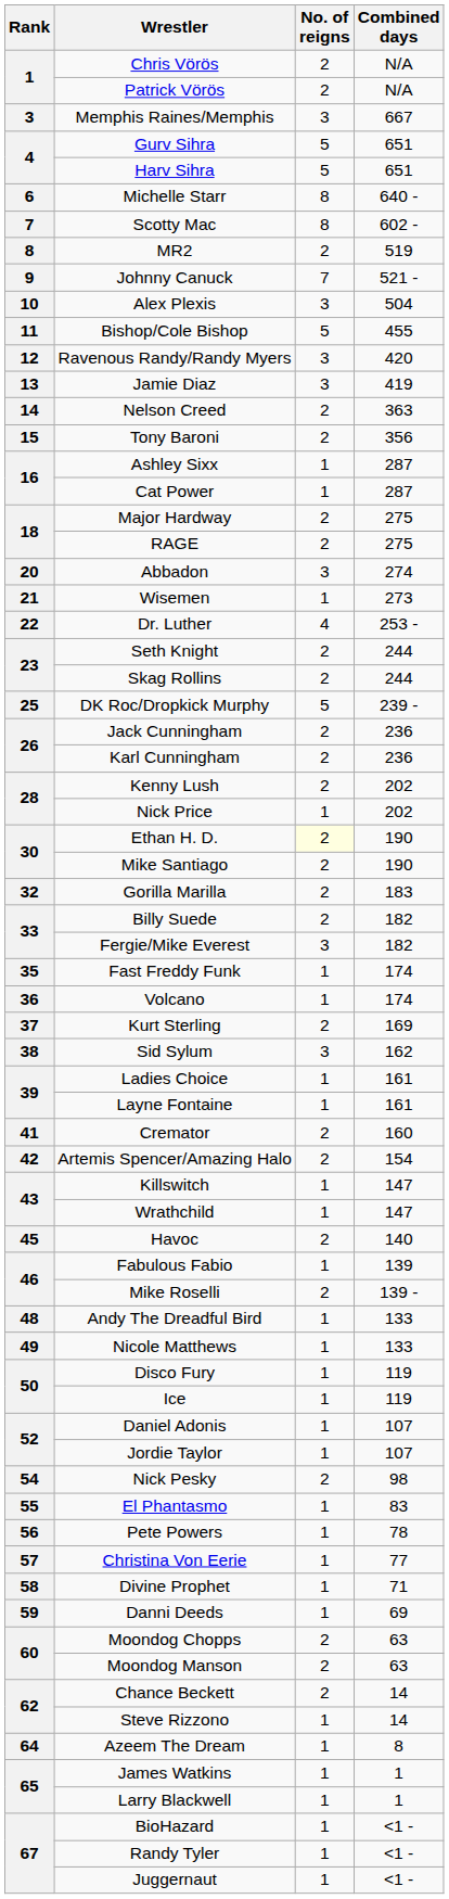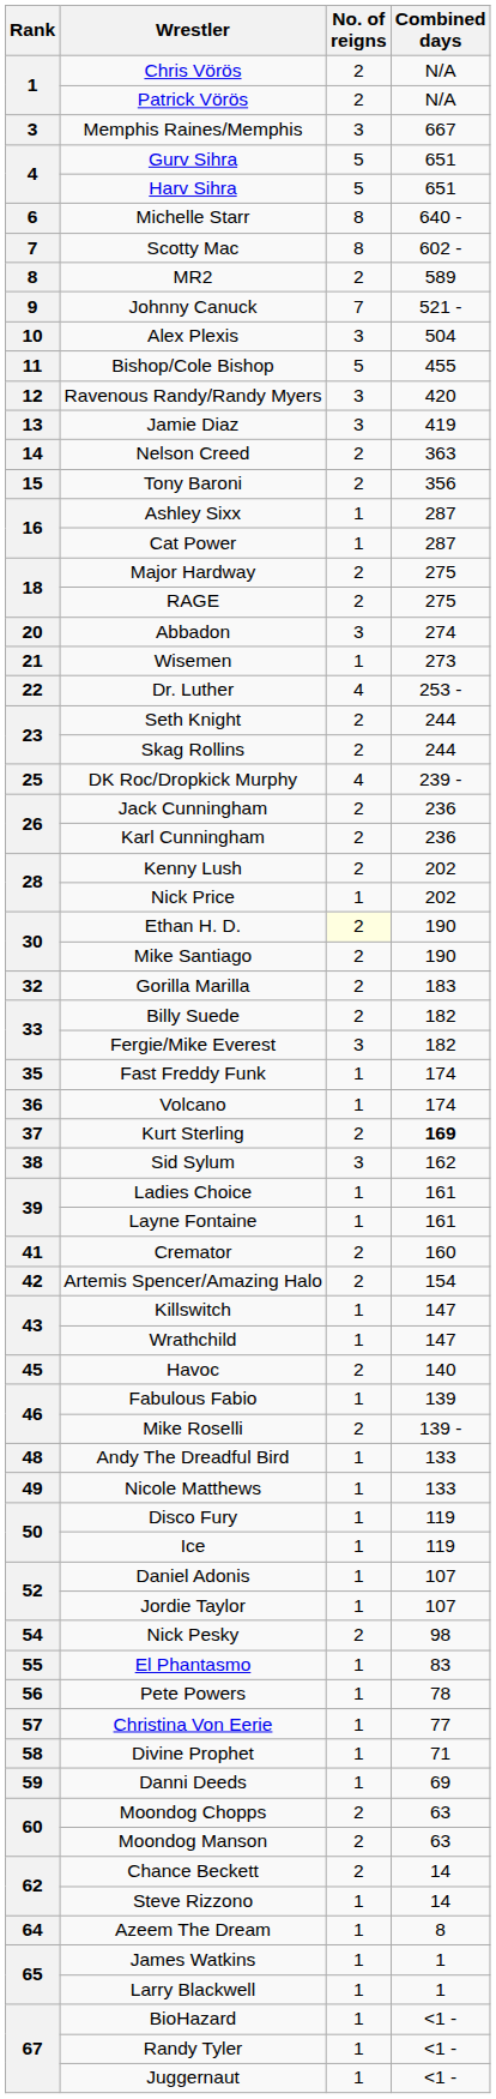MR2 | Combined days: 519 -> 589
DK Roc/Dropkick Murphy | No. of reigns: 5 -> 4
Kurt Sterling | Combined days: normal -> bold
